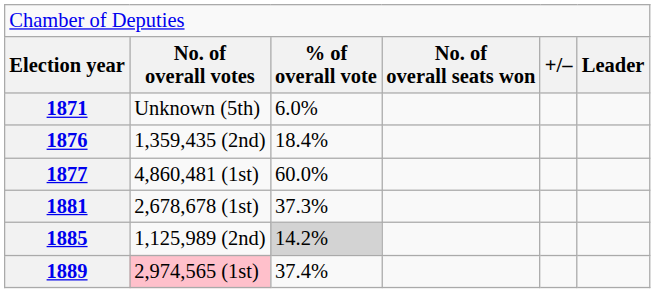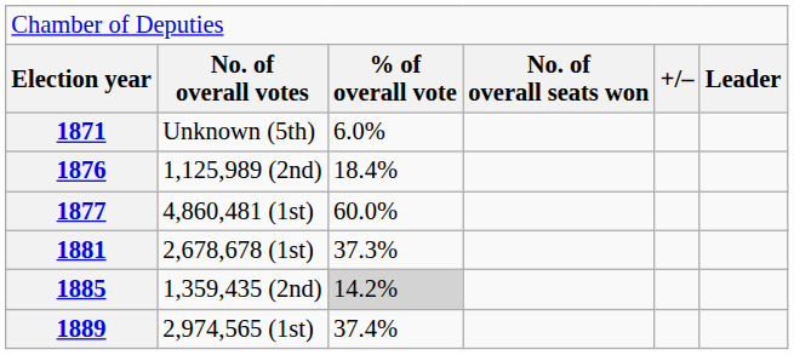1876 | column 2: 1,359,435 (2nd) -> 1,125,989 (2nd)
1885 | column 2: 1,125,989 (2nd) -> 1,359,435 (2nd)
1889 | column 2: pink background -> no background
